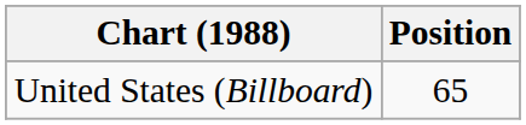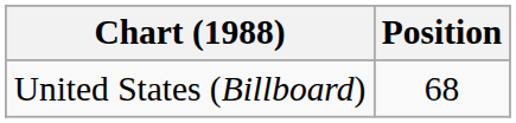United States (Billboard) | Position: 65 -> 68
